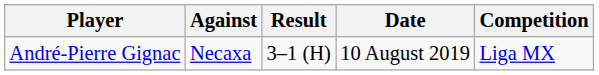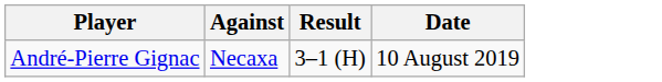- column: Competition | Liga MX
